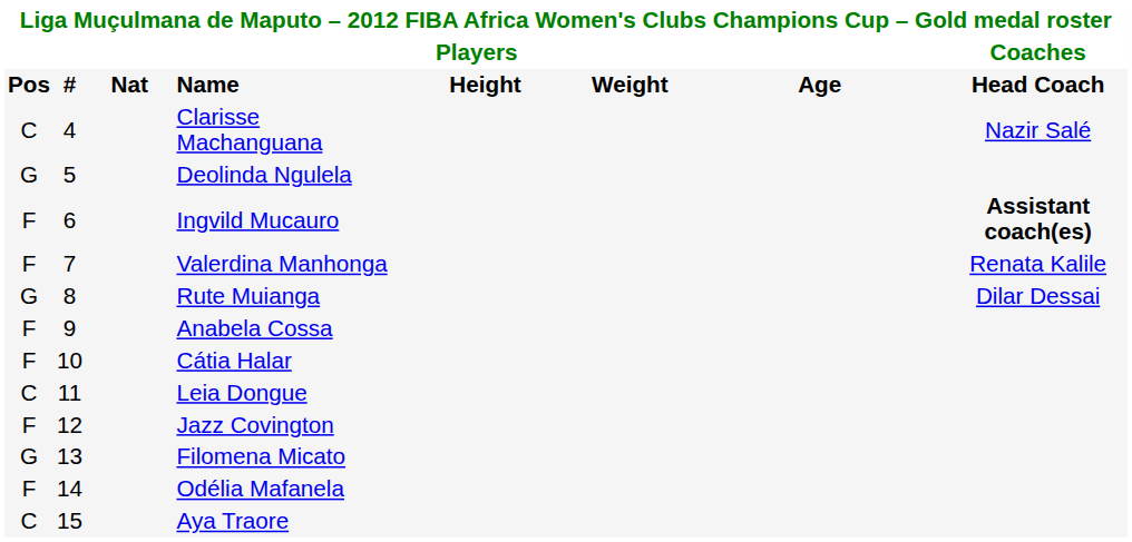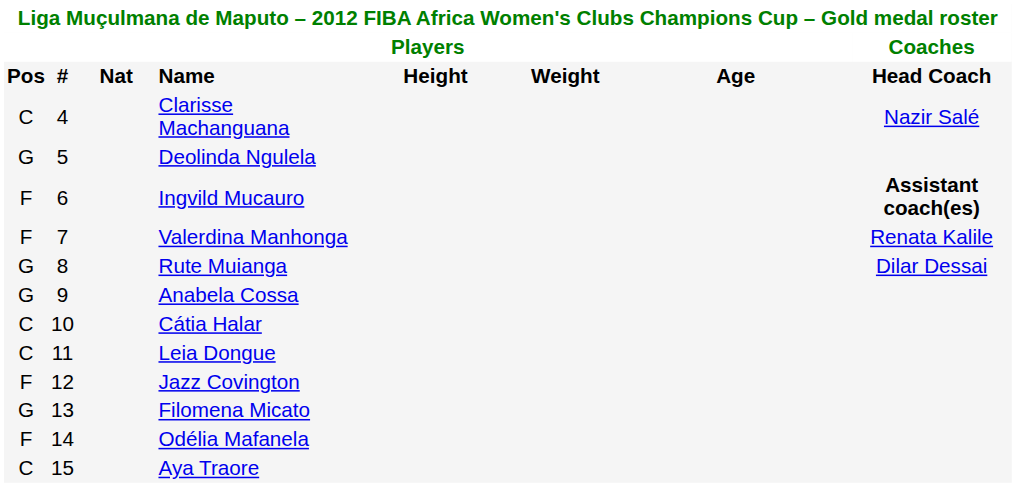Anabela Cossa | column 1: F -> G
Cátia Halar | column 1: F -> C
